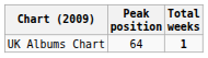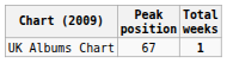UK Albums Chart | Peak position: 64 -> 67
